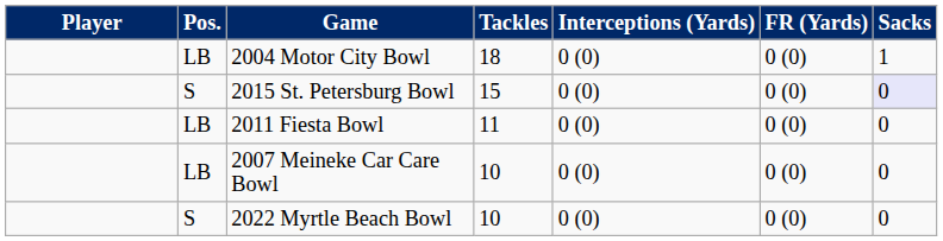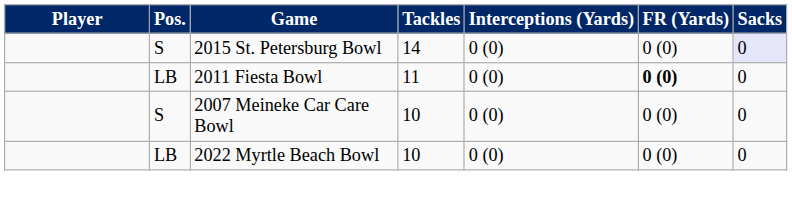- row: LB | 2004 Motor City Bowl | 18 | 0 (0) | 0 (0) | 1
2015 St. Petersburg Bowl | Tackles: 15 -> 14
2011 Fiesta Bowl | FR (Yards): normal -> bold
2007 Meineke Car Care Bowl | Pos.: LB -> S
2022 Myrtle Beach Bowl | Pos.: S -> LB
